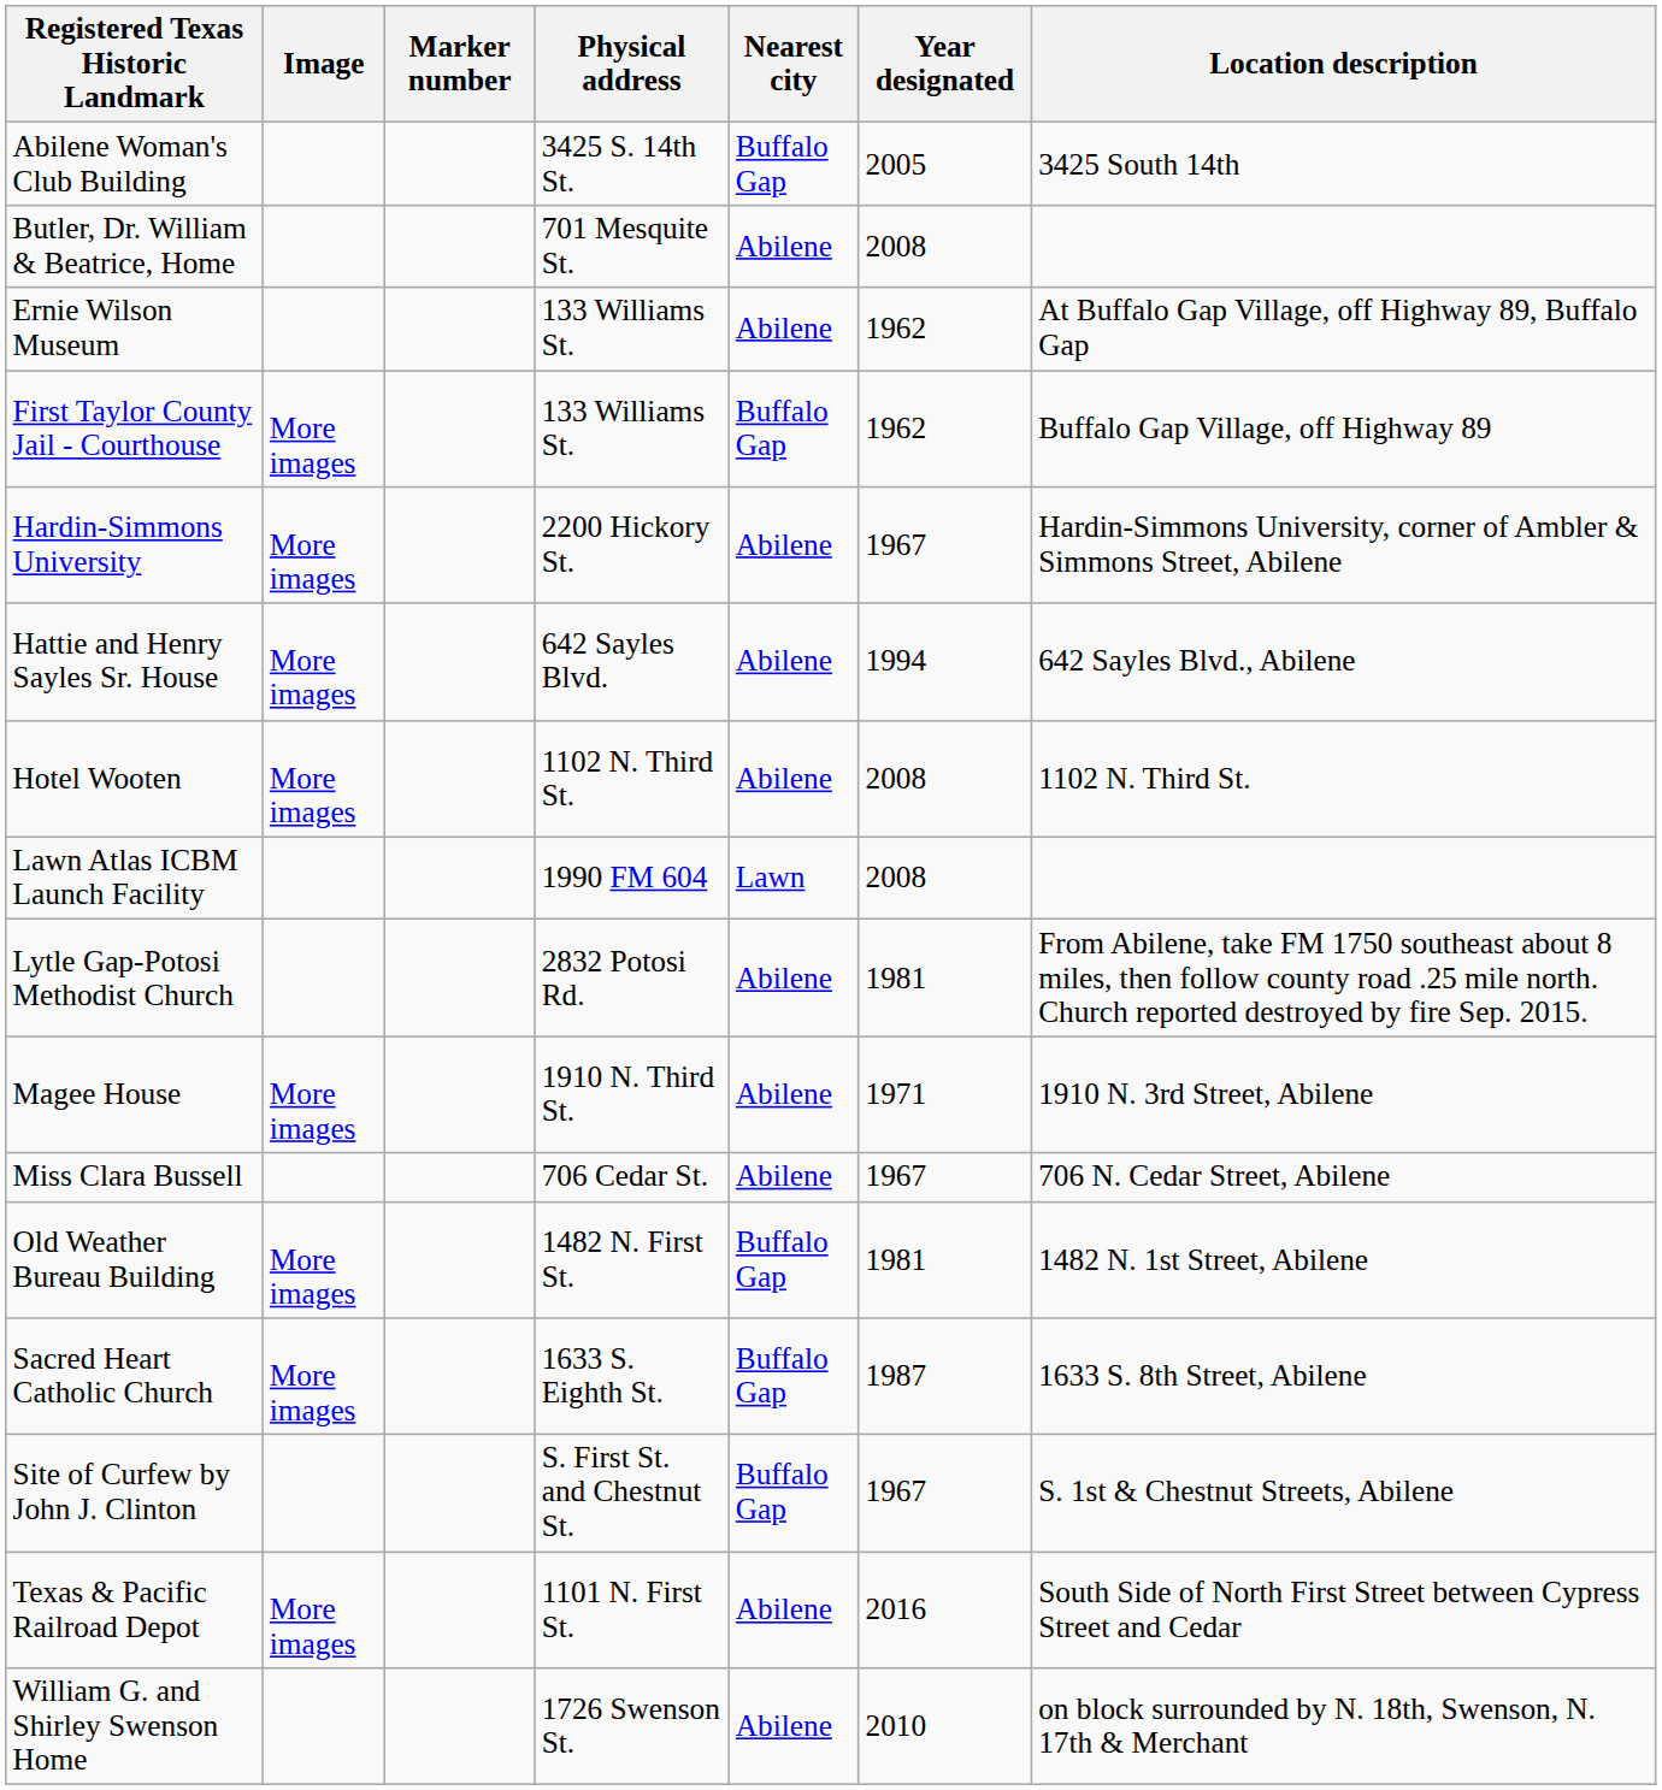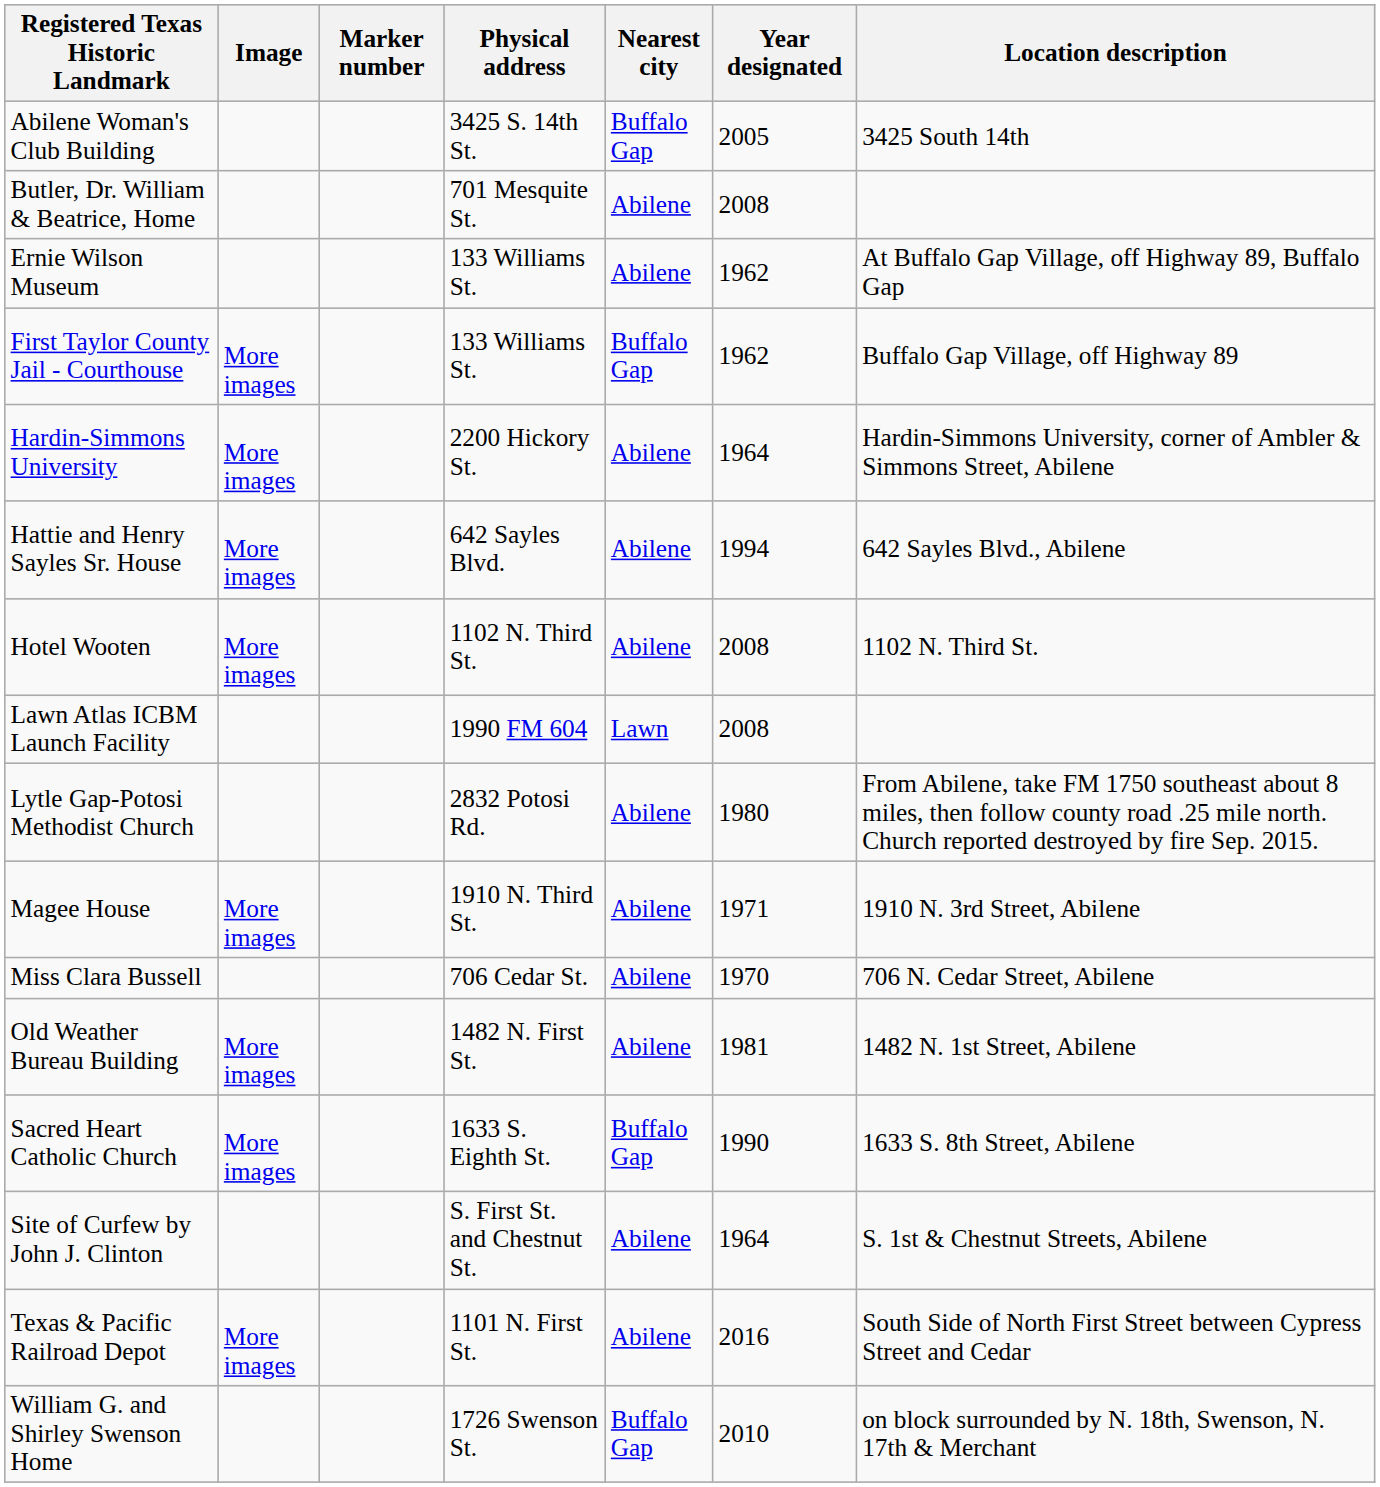Hardin-Simmons University | Year designated: 1967 -> 1964
Lytle Gap-Potosi Methodist Church | Year designated: 1981 -> 1980
Miss Clara Bussell | Year designated: 1967 -> 1970
Old Weather Bureau Building | Nearest city: Buffalo Gap -> Abilene
Sacred Heart Catholic Church | Year designated: 1987 -> 1990
Site of Curfew by John J. Clinton | Nearest city: Buffalo Gap -> Abilene
Site of Curfew by John J. Clinton | Year designated: 1967 -> 1964
William G. and Shirley Swenson Home | Nearest city: Abilene -> Buffalo Gap
